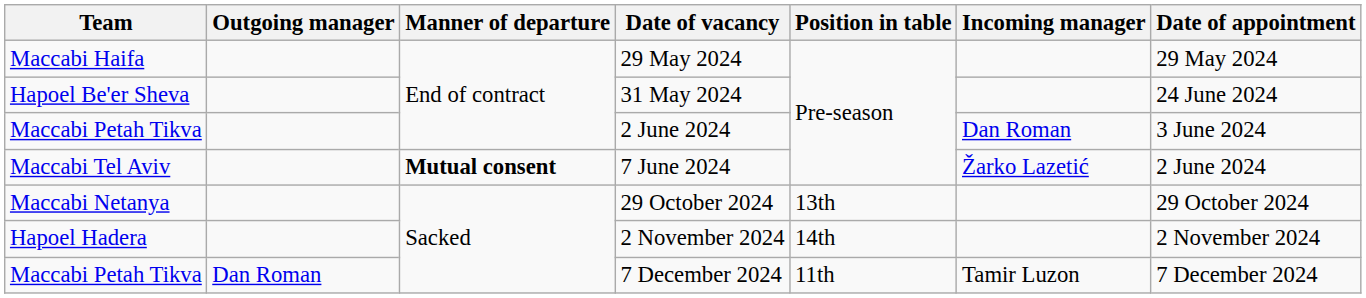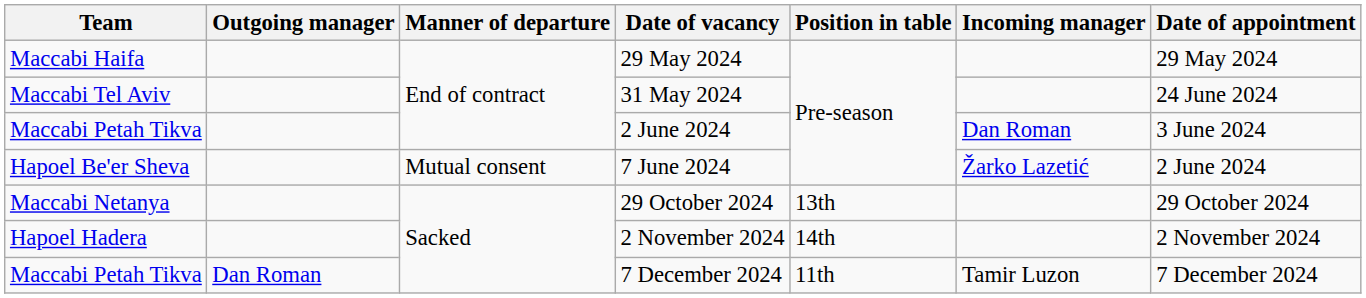31 May 2024 | Team: Hapoel Be'er Sheva -> Maccabi Tel Aviv
7 June 2024 | Team: Maccabi Tel Aviv -> Hapoel Be'er Sheva
7 June 2024 | Manner of departure: bold -> normal
